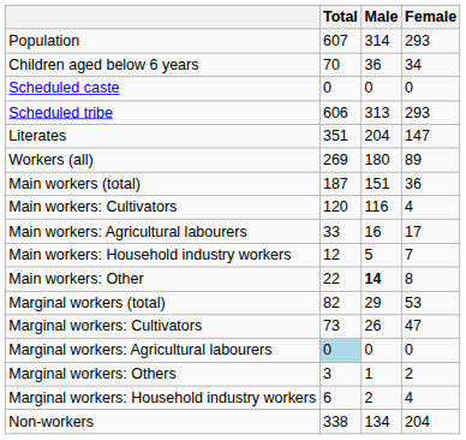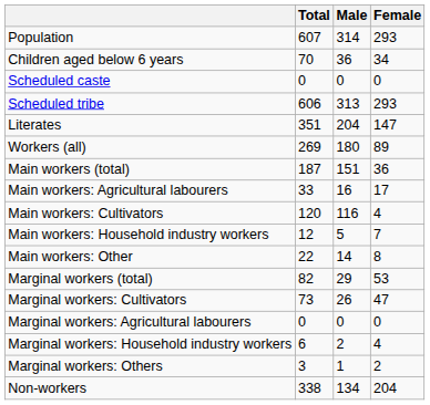rows swapped: Main workers: Cultivators <-> Main workers: Agricultural labourers
Main workers: Other | Male: bold -> normal
Marginal workers: Agricultural labourers | Total: lightblue background -> no background
rows swapped: Marginal workers: Household industry workers <-> Marginal workers: Others
